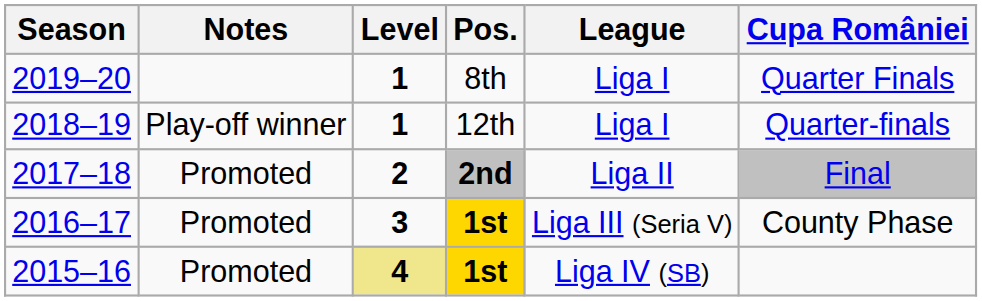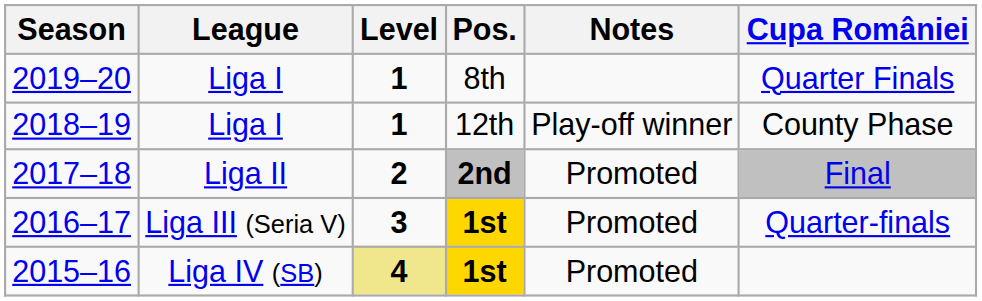columns swapped: League <-> Notes
2018–19 | Cupa României: Quarter-finals -> County Phase
2016–17 | Cupa României: County Phase -> Quarter-finals
